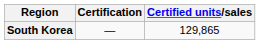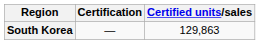South Korea | Certified units/sales: 129,865 -> 129,863
